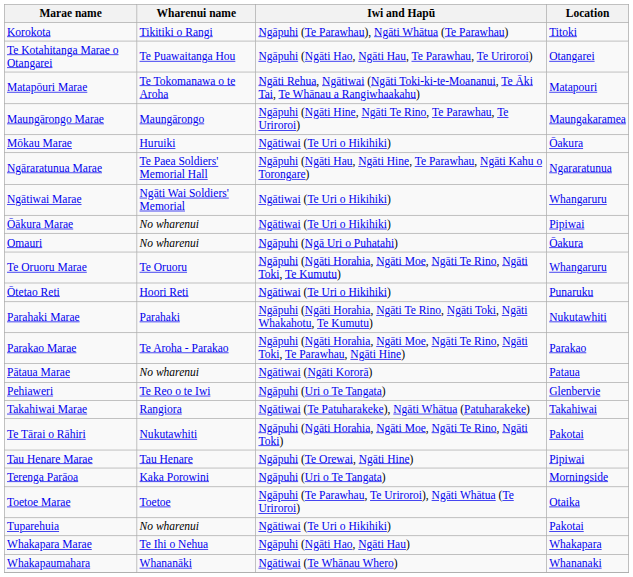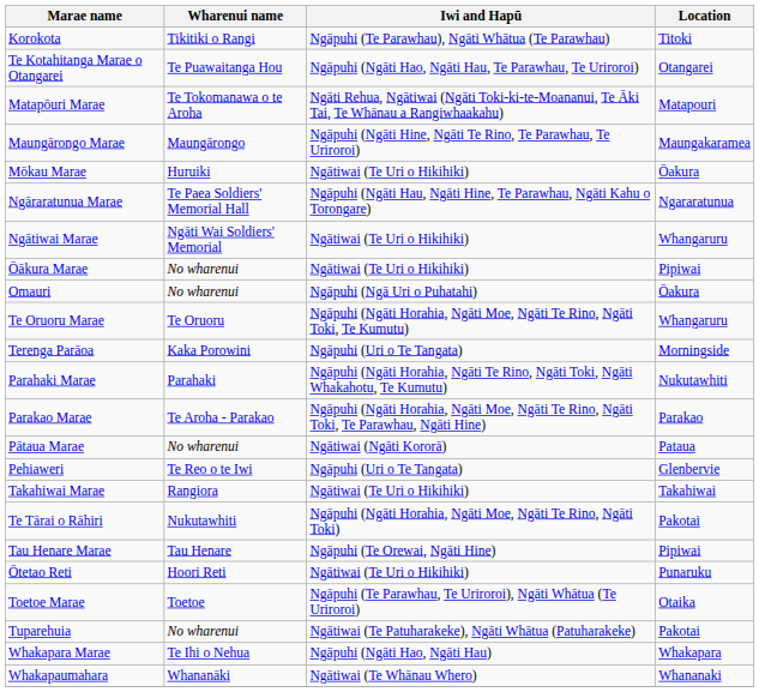rows swapped: Ōtetao Reti <-> Terenga Parāoa
Takahiwai Marae | Iwi and Hapū: Ngātiwai (Te Patuharakeke), Ngāti Whātua (Patuharakeke) -> Ngātiwai (Te Uri o Hikihiki)
Tuparehuia | Iwi and Hapū: Ngātiwai (Te Uri o Hikihiki) -> Ngātiwai (Te Patuharakeke), Ngāti Whātua (Patuharakeke)
